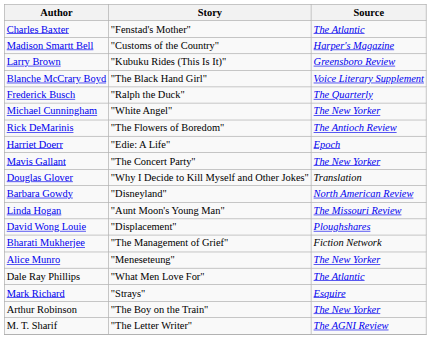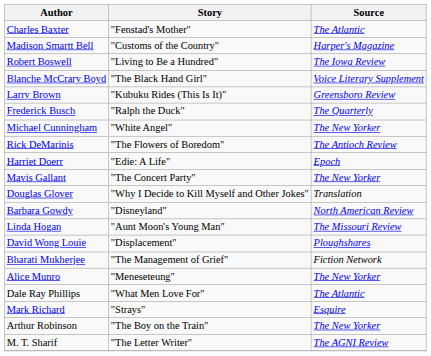+ row: Robert Boswell | "Living to Be a Hundred" | The Iowa Review
rows swapped: Blanche McCrary Boyd <-> Larry Brown
